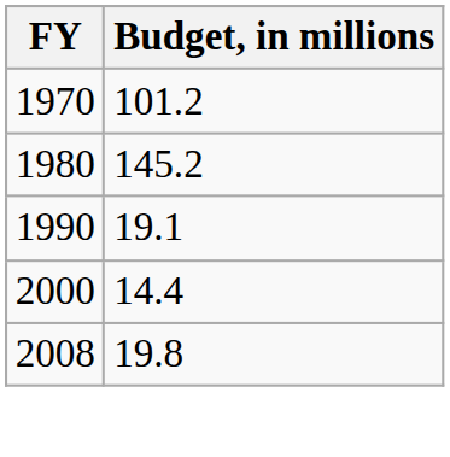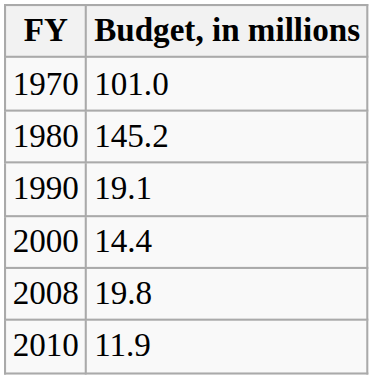1970 | Budget, in millions: 101.2 -> 101.0
+ row: 2010 | 11.9
